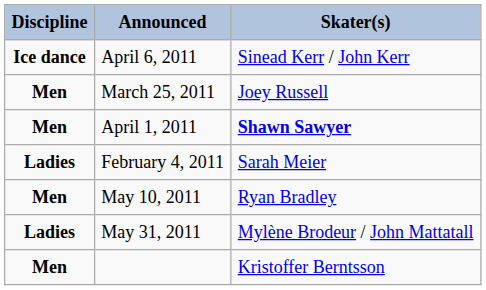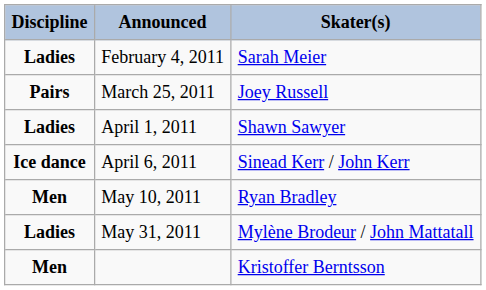rows swapped: February 4, 2011 <-> April 6, 2011
March 25, 2011 | Discipline: Men -> Pairs
April 1, 2011 | Discipline: Men -> Ladies
April 1, 2011 | Skater(s): bold -> normal
